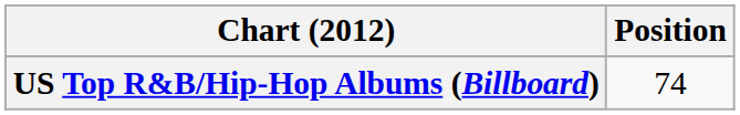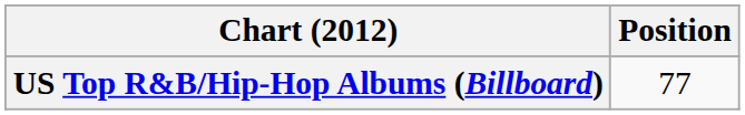US Top R&B/Hip-Hop Albums (Billboard) | Position: 74 -> 77
